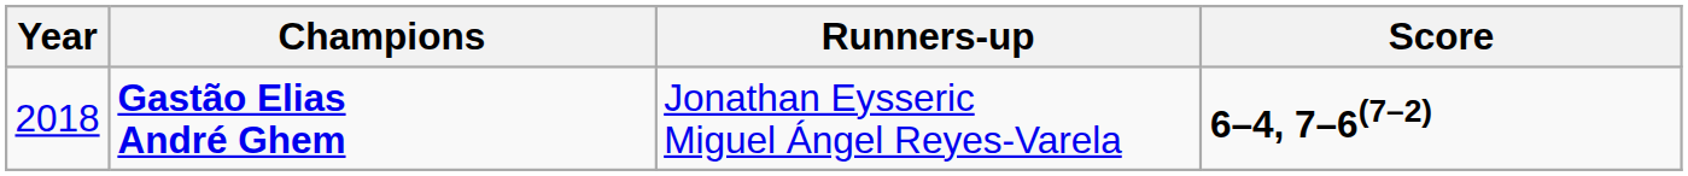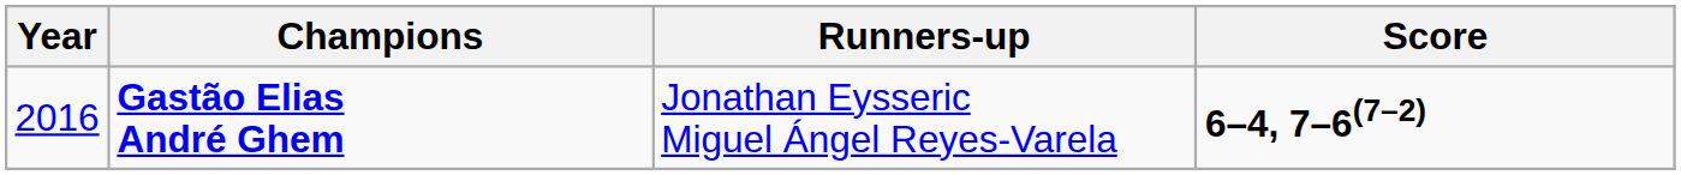Gastão Elias André Ghem | Year: 2018 -> 2016
